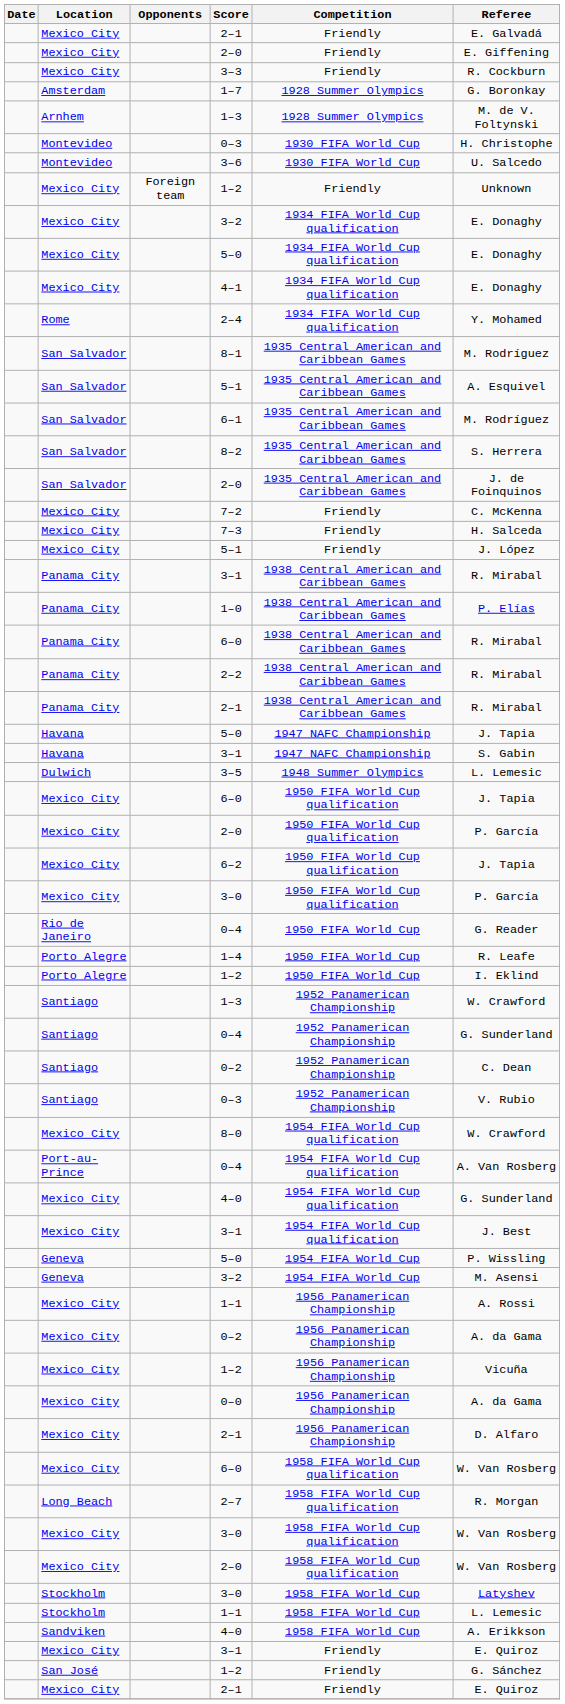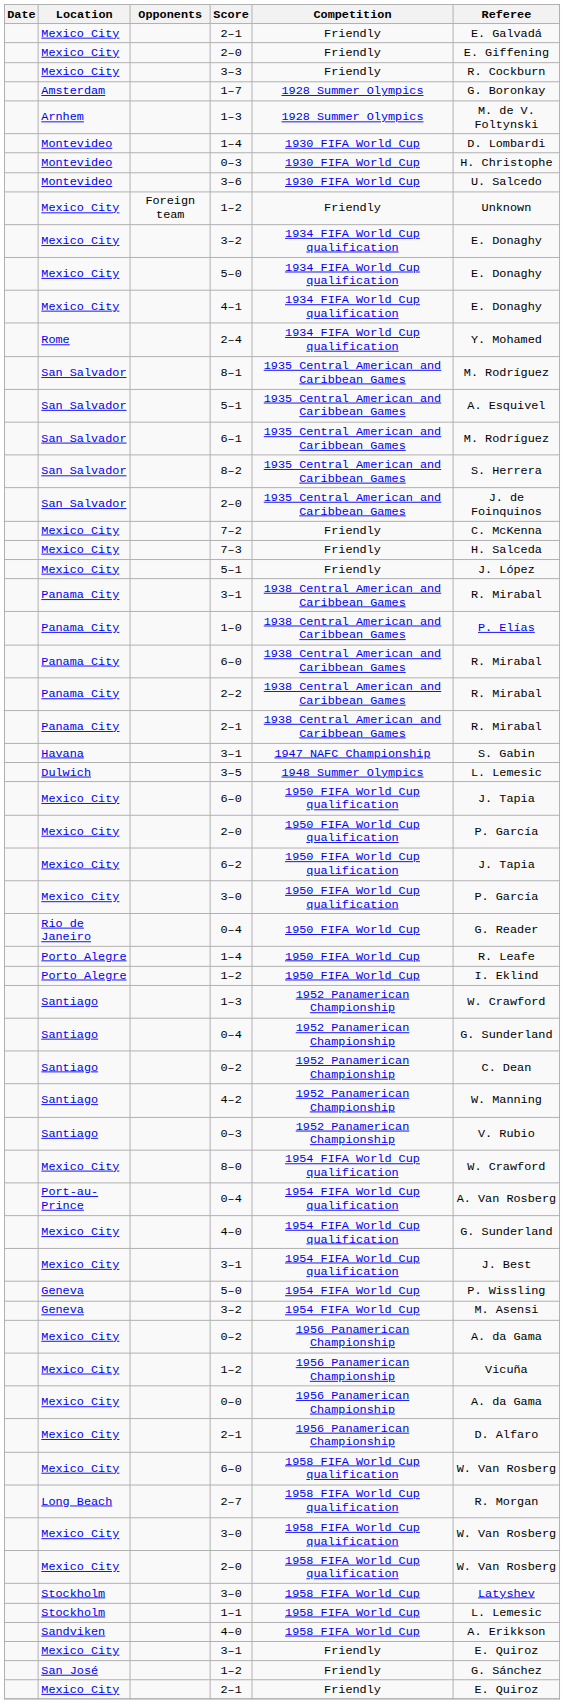+ row: Montevideo | 1–4 | 1930 FIFA World Cup | D. Lombardi
- row: Havana | 5–0 | 1947 NAFC Championship | J. Tapia
+ row: Santiago | 4–2 | 1952 Panamerican Championship | W. Manning
- row: Mexico City | 1–1 | 1956 Panamerican Championship | A. Rossi
